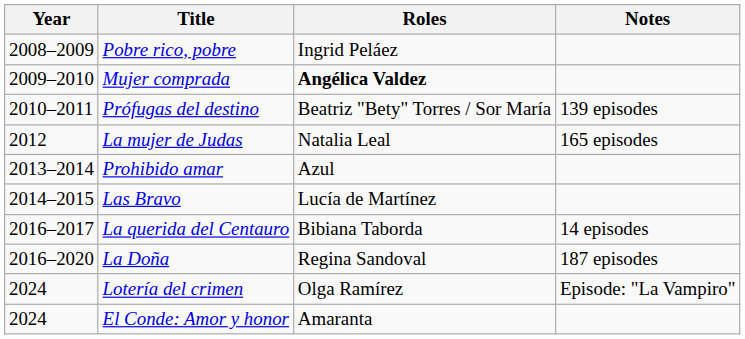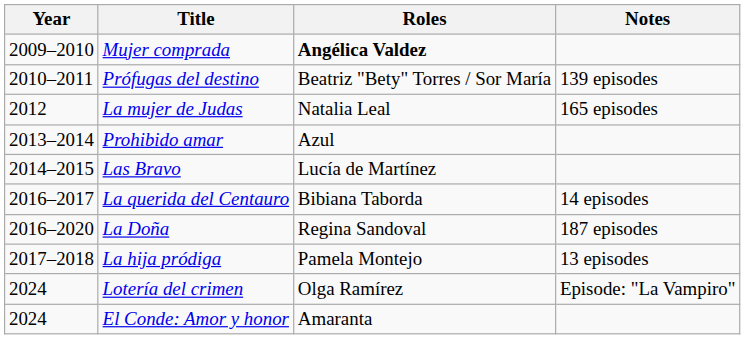- row: 2008–2009 | Pobre rico, pobre | Ingrid Peláez
+ row: 2017–2018 | La hija pródiga | Pamela Montejo | 13 episodes
